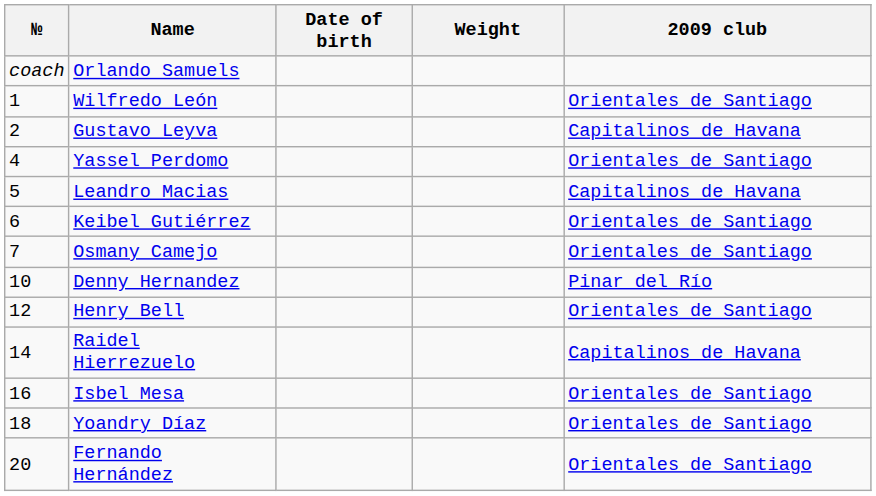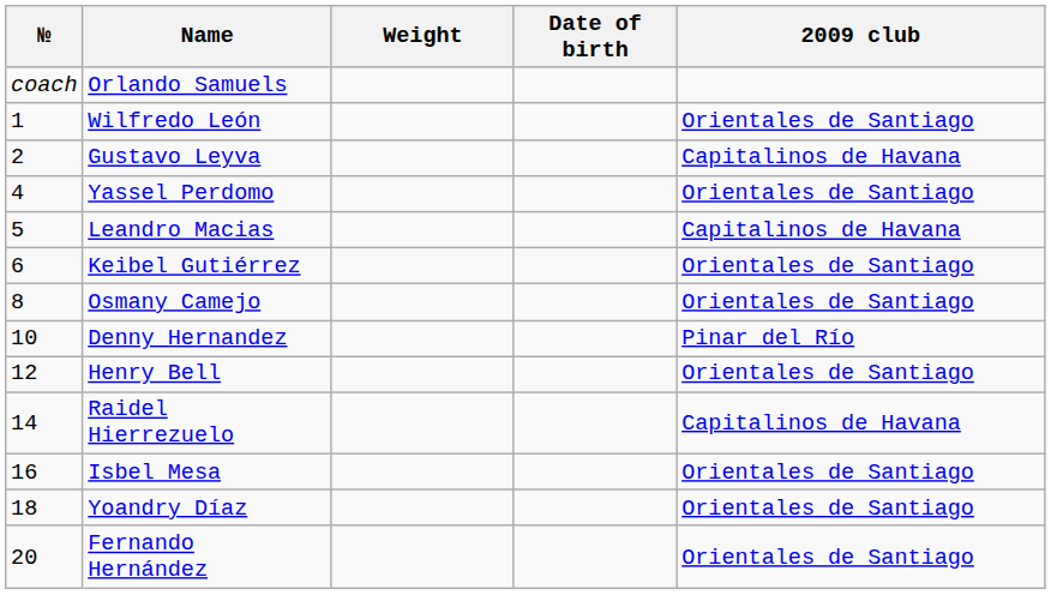columns swapped: Date of birth <-> Weight
Osmany Camejo | №: 7 -> 8
